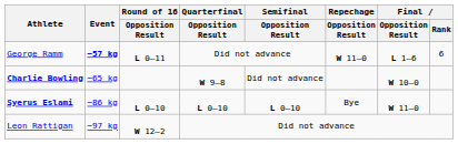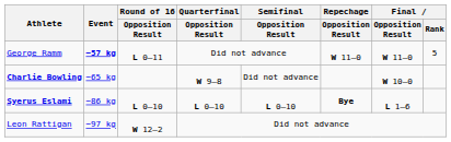George Ramm | Final / Opposition Result: L 1–6 -> W 11–0
George Ramm | Final / Rank: 6 -> 5
Syerus Eslami | Repechage / Opposition Result: normal -> bold
Syerus Eslami | Final / Opposition Result: W 11–0 -> L 1–6
